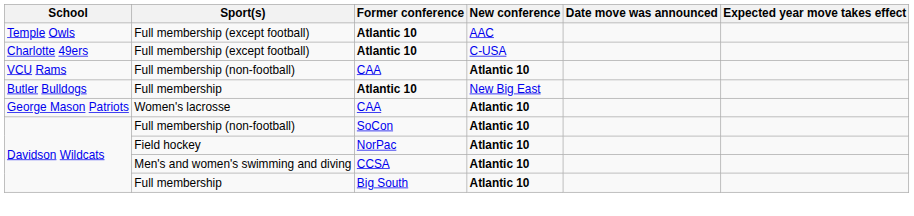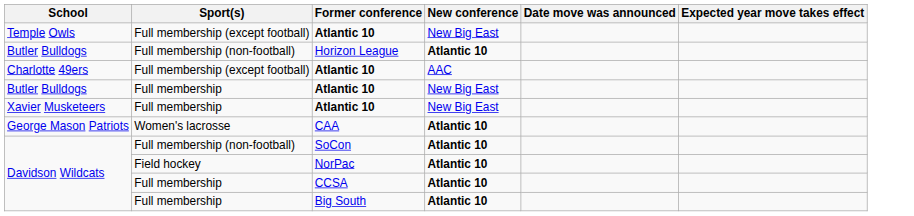Temple Owls | New conference: AAC -> New Big East
+ row: Butler Bulldogs | Full membership (non-football) | Horizon League | Atlantic 10
Charlotte 49ers | New conference: C-USA -> AAC
- row: VCU Rams | Full membership (non-football) | CAA | Atlantic 10
+ row: Xavier Musketeers | Full membership | Atlantic 10 | New Big East
Davidson Wildcats / CCSA | Sport(s): Men's and women's swimming and diving -> Full membership
